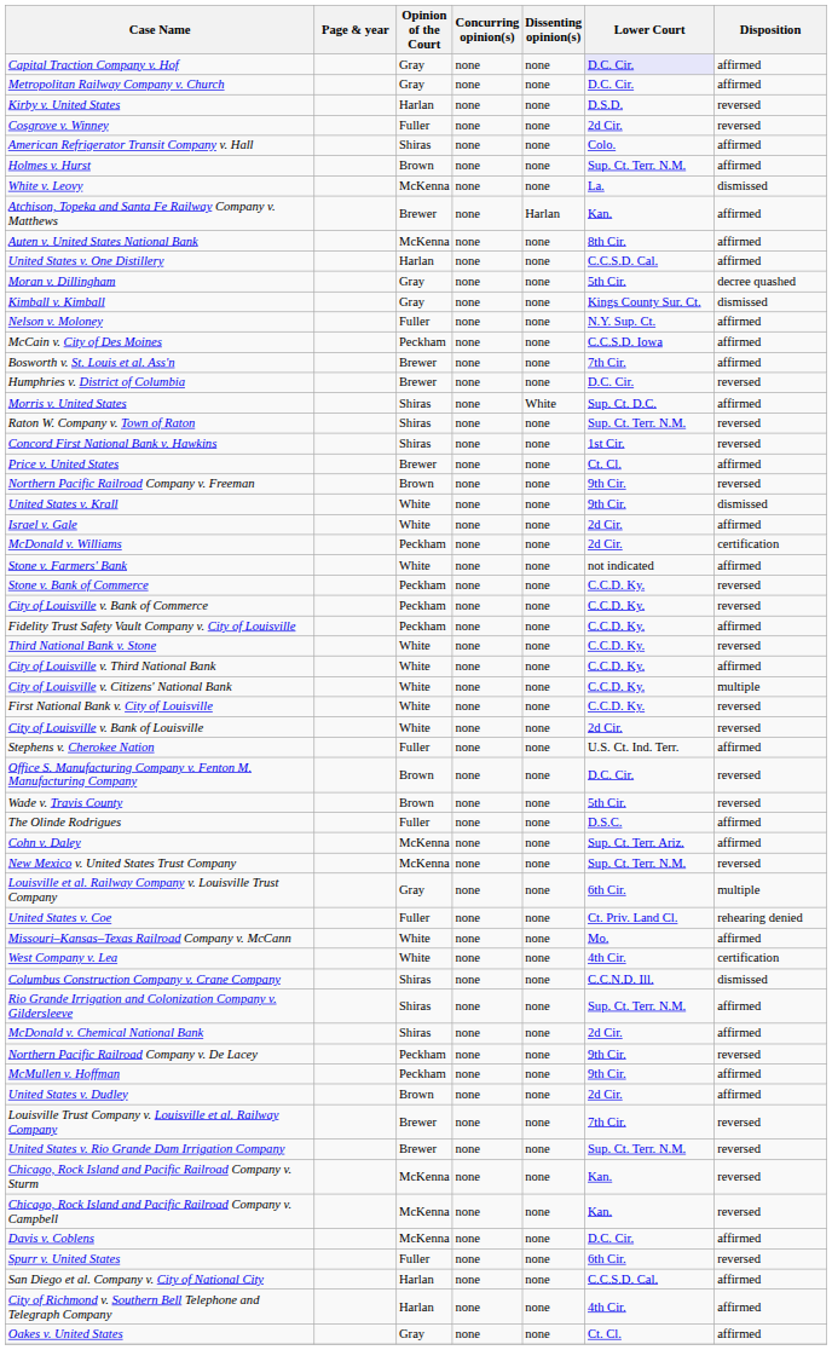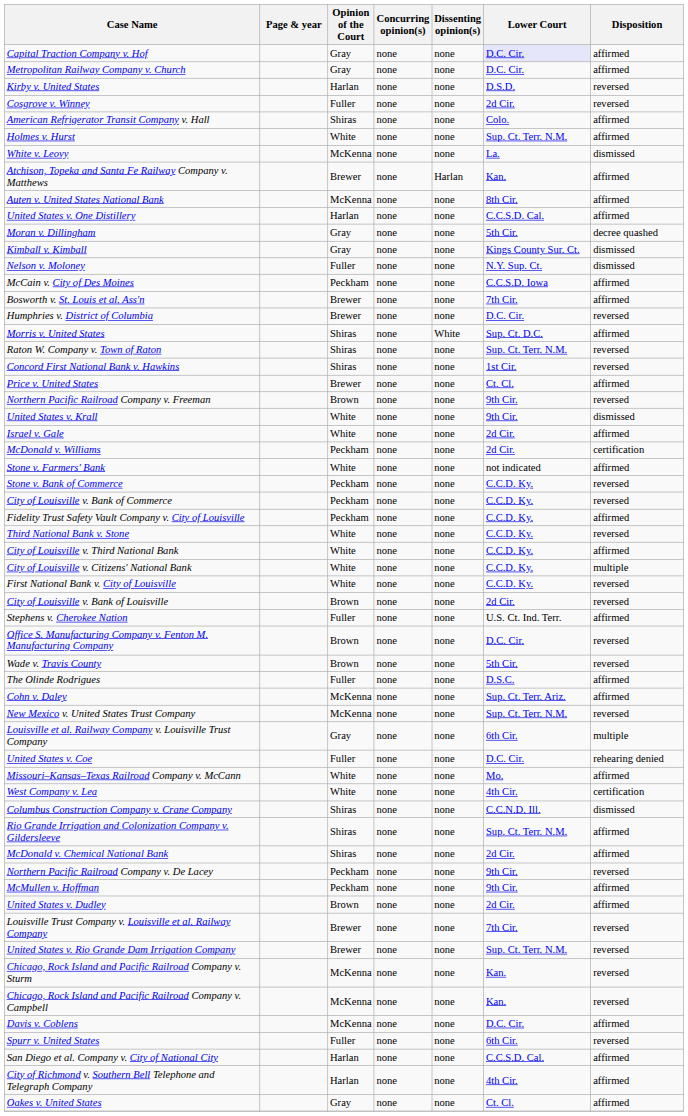Holmes v. Hurst | Opinion of the Court: Brown -> White
Nelson v. Moloney | Disposition: affirmed -> dismissed
City of Louisville v. Bank of Louisville | Opinion of the Court: White -> Brown
United States v. Coe | Lower Court: Ct. Priv. Land Cl. -> D.C. Cir.
